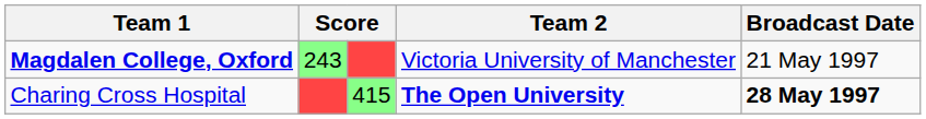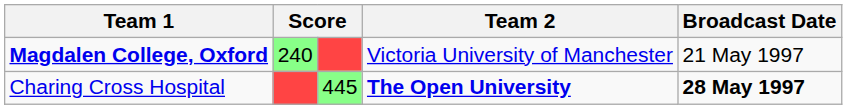Magdalen College, Oxford | column 2: 243 -> 240
Charing Cross Hospital | column 3: 415 -> 445
